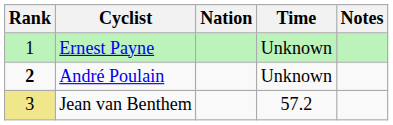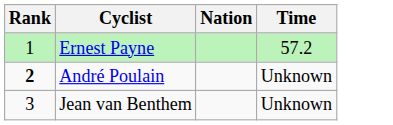- column: Notes
Ernest Payne | Time: Unknown -> 57.2
Jean van Benthem | Rank: khaki background -> no background
Jean van Benthem | Time: 57.2 -> Unknown
